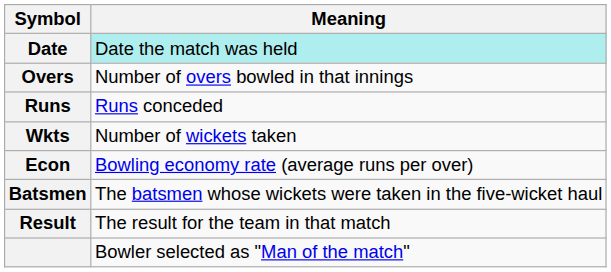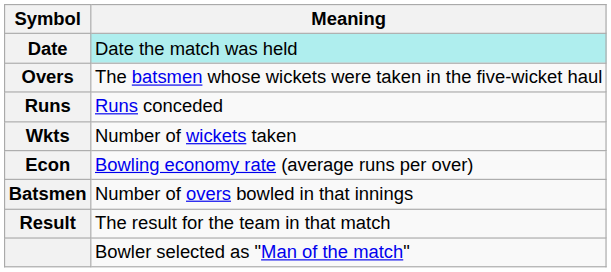Overs | Meaning: Number of overs bowled in that innings -> The batsmen whose wickets were taken in the five-wicket haul
Batsmen | Meaning: The batsmen whose wickets were taken in the five-wicket haul -> Number of overs bowled in that innings
